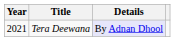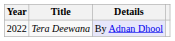Tera Deewana | Year: 2021 -> 2022
